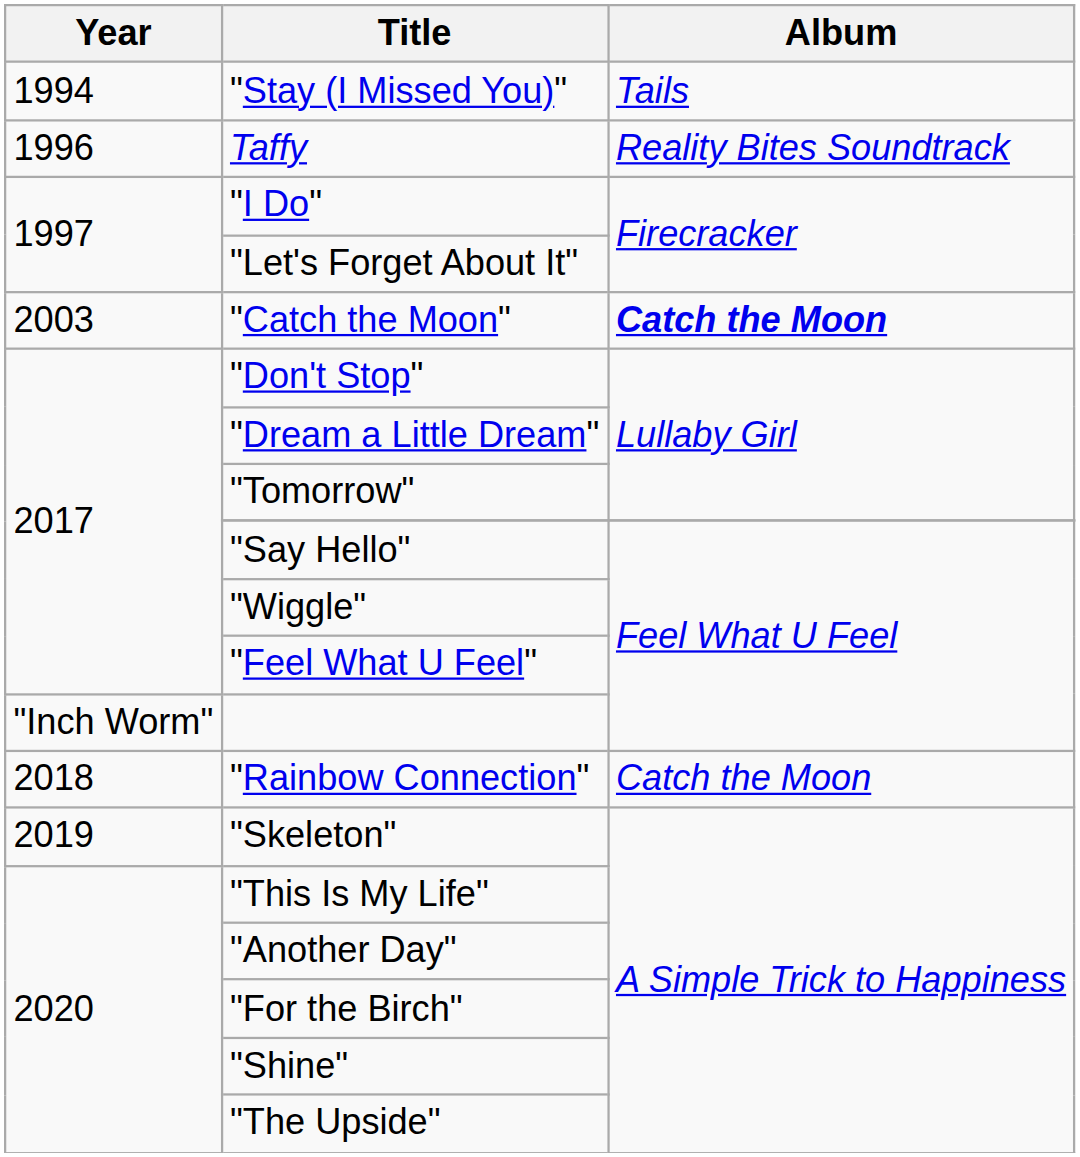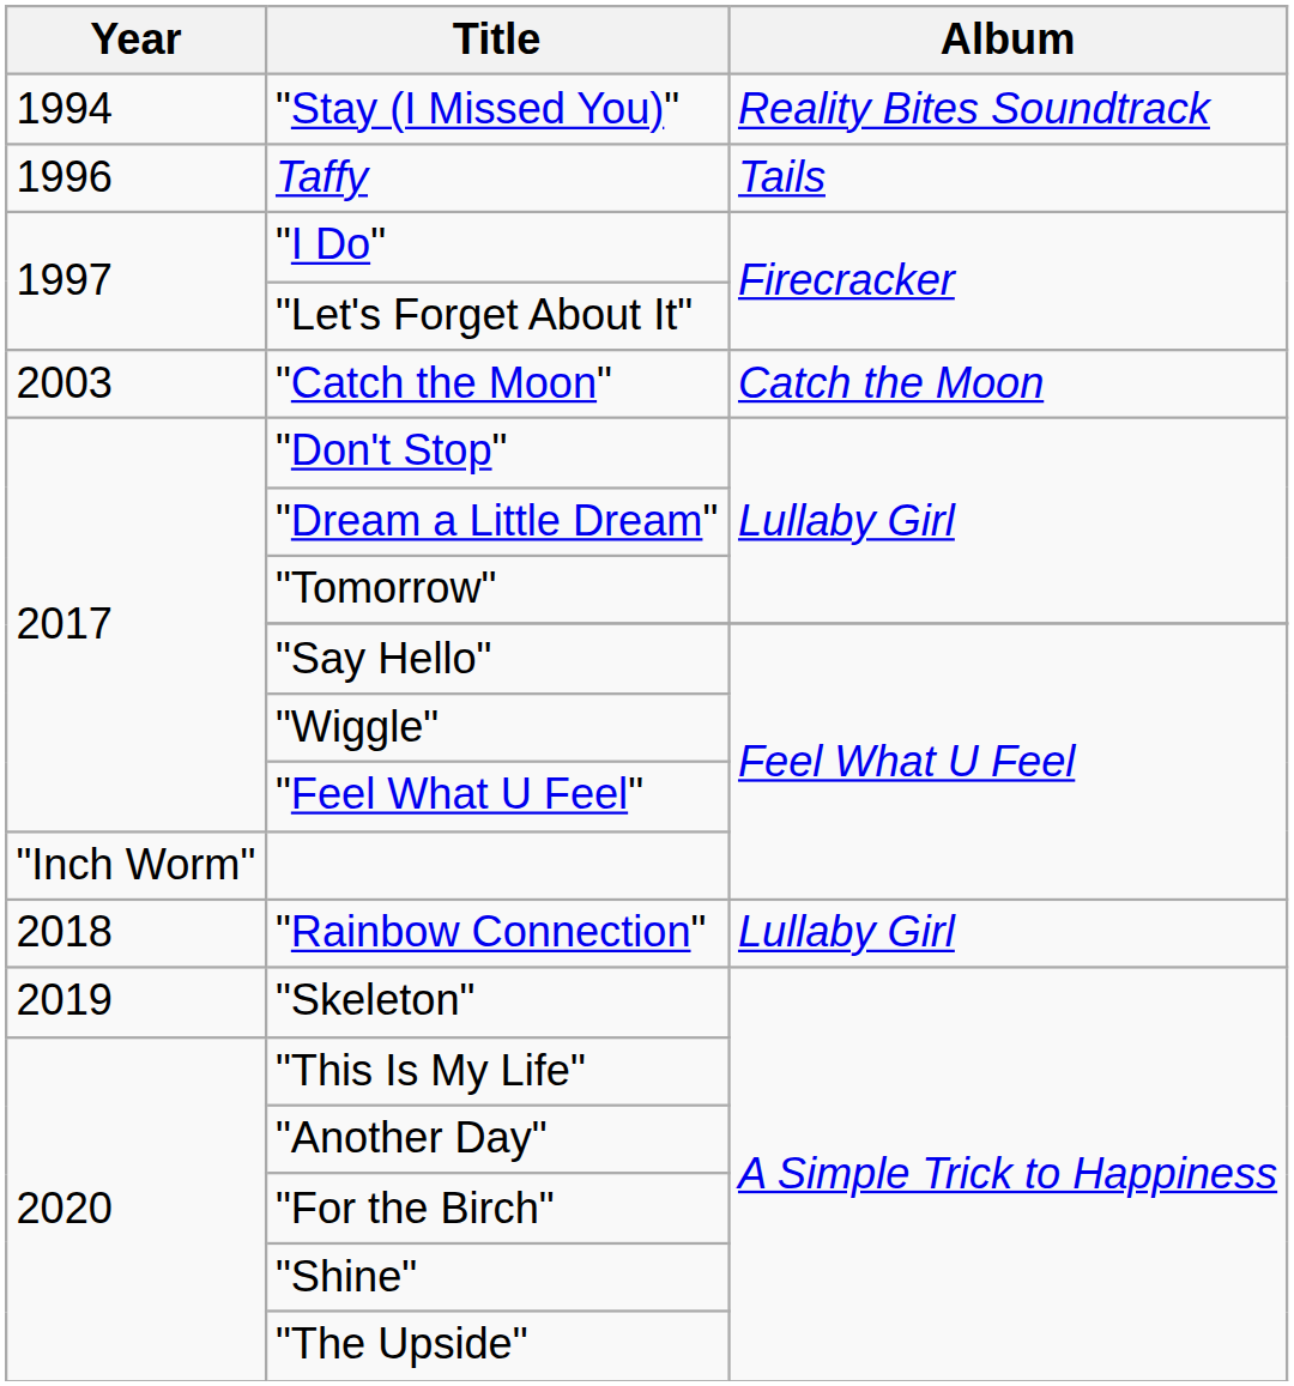"Stay (I Missed You)" | Album: Tails -> Reality Bites Soundtrack
Taffy | Album: Reality Bites Soundtrack -> Tails
"Catch the Moon" | Album: bold -> normal
"Rainbow Connection" | Album: Catch the Moon -> Lullaby Girl
